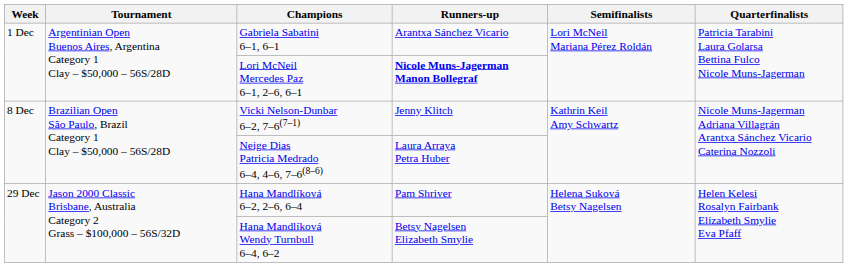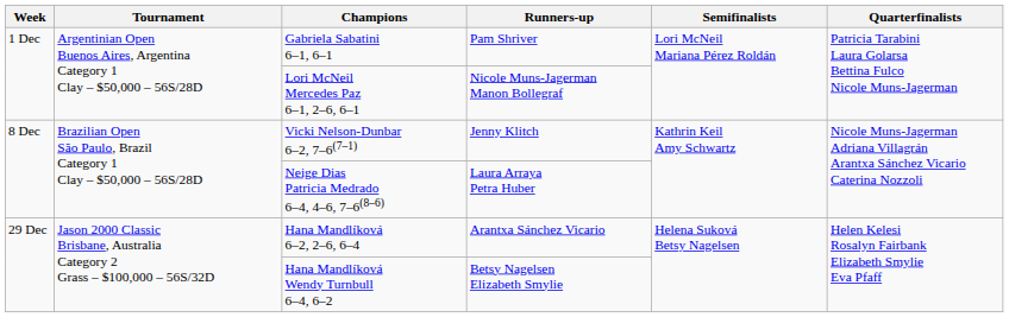Gabriela Sabatini 6–1, 6–1 | Runners-up: Arantxa Sánchez Vicario -> Pam Shriver
Lori McNeil Mercedes Paz 6–1, 2–6, 6–1 | Runners-up: bold -> normal
Hana Mandlíková 6–2, 2–6, 6–4 | Runners-up: Pam Shriver -> Arantxa Sánchez Vicario
